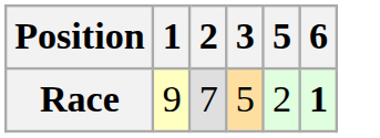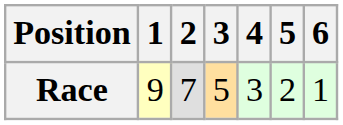+ column: 4 | 3
Race | 6: bold -> normal
